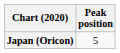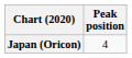Japan (Oricon) | Peak position: 5 -> 4
